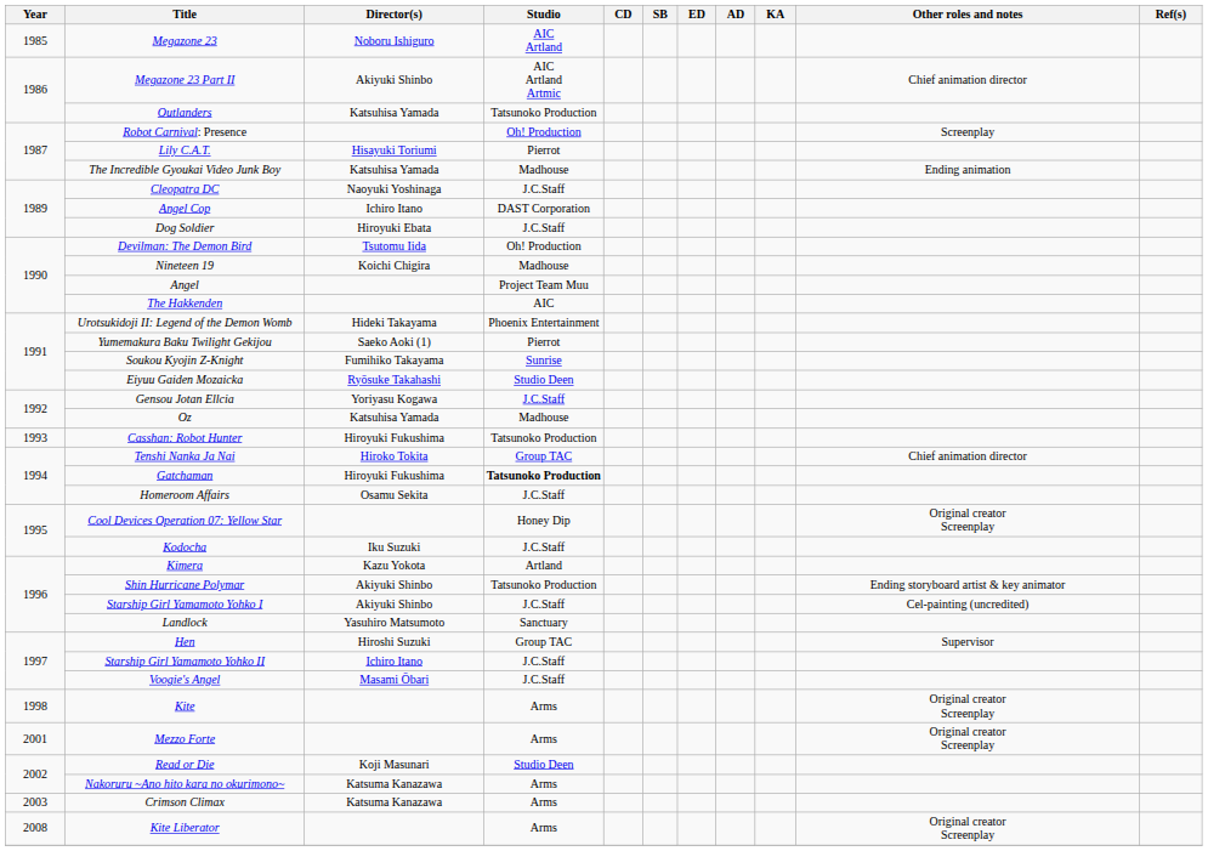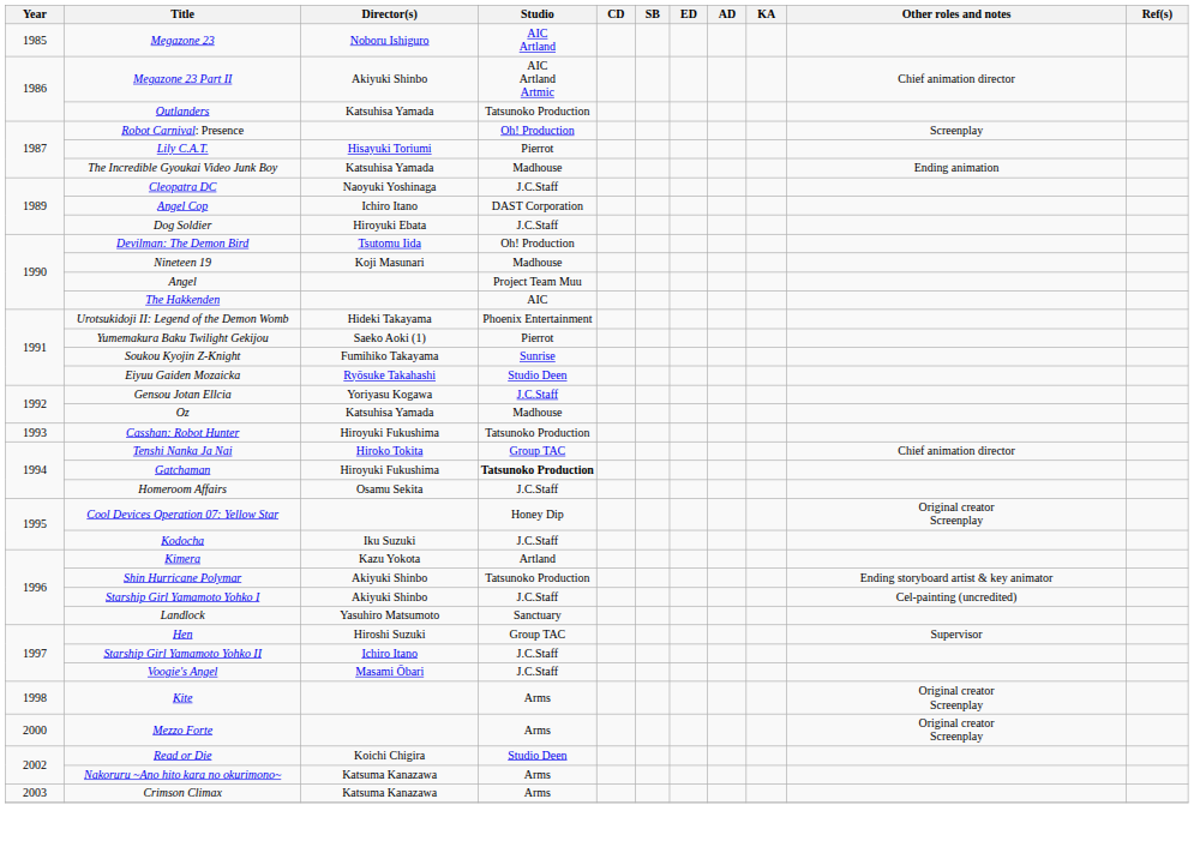Nineteen 19 | Director(s): Koichi Chigira -> Koji Masunari
Mezzo Forte | Year: 2001 -> 2000
Read or Die | Director(s): Koji Masunari -> Koichi Chigira
- row: 2008 | Kite Liberator | Arms | Original creator Screenplay
